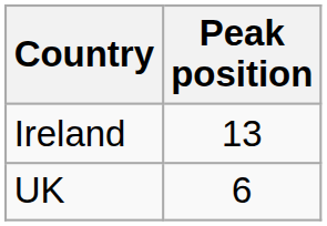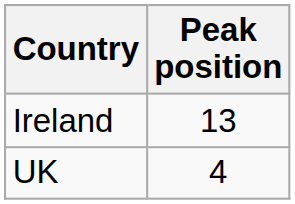UK | Peak position: 6 -> 4
